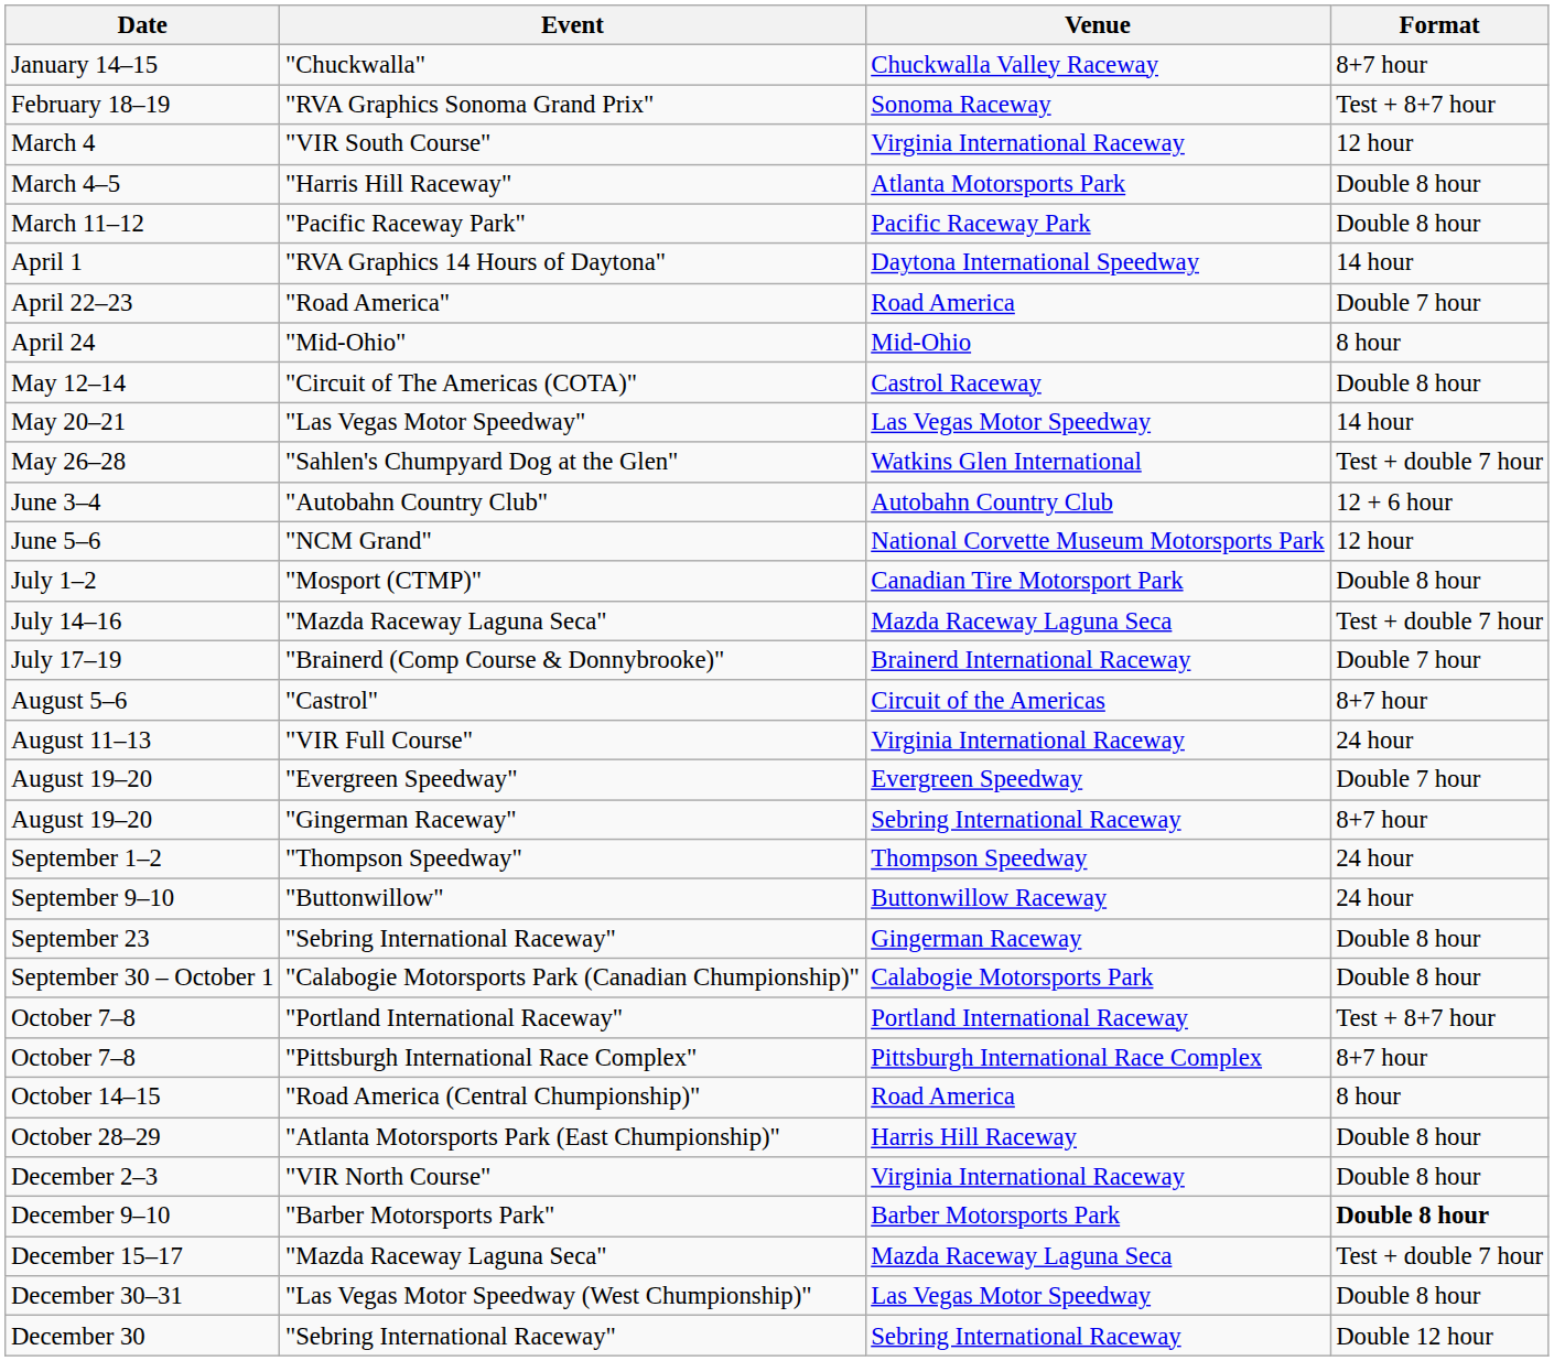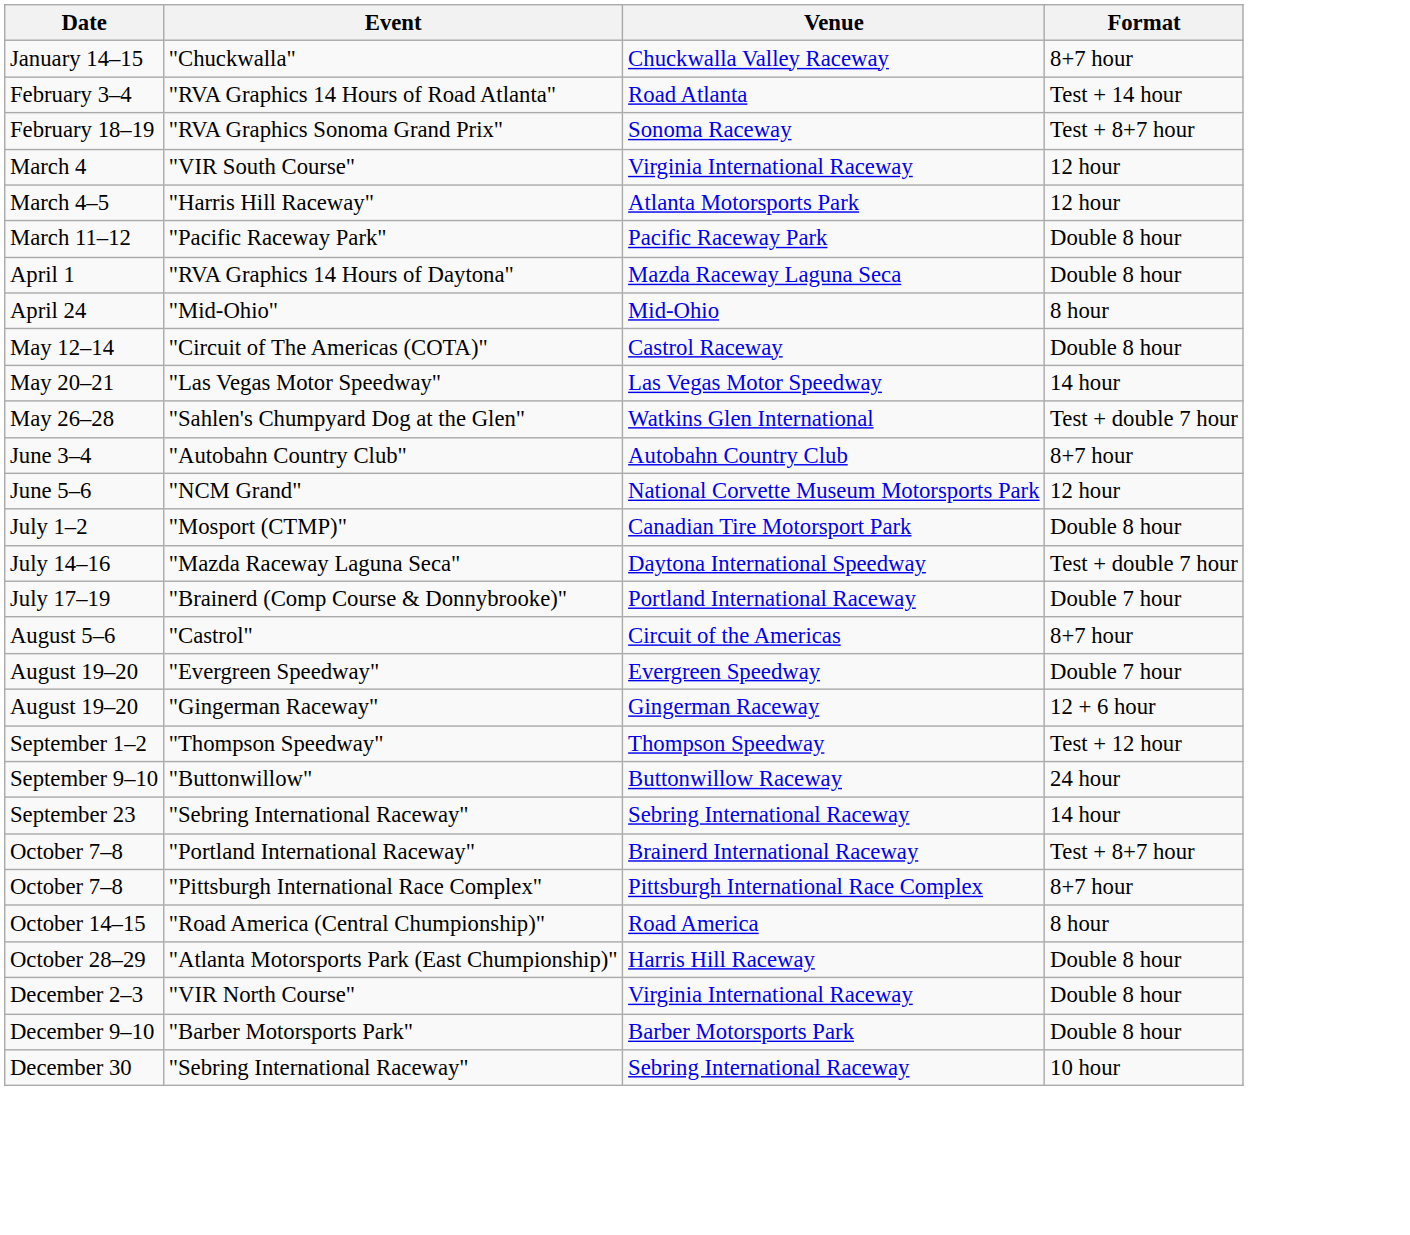+ row: February 3–4 | "RVA Graphics 14 Hours of Road Atlanta" | Road Atlanta | Test + 14 hour
March 4–5 | Format: Double 8 hour -> 12 hour
April 1 | Venue: Daytona International Speedway -> Mazda Raceway Laguna Seca
April 1 | Format: 14 hour -> Double 8 hour
- row: April 22–23 | "Road America" | Road America | Double 7 hour
June 3–4 | Format: 12 + 6 hour -> 8+7 hour
July 14–16 | Venue: Mazda Raceway Laguna Seca -> Daytona International Speedway
July 17–19 | Venue: Brainerd International Raceway -> Portland International Raceway
- row: August 11–13 | "VIR Full Course" | Virginia International Raceway | 24 hour
August 19–20 / "Gingerman Raceway" | Venue: Sebring International Raceway -> Gingerman Raceway
August 19–20 / "Gingerman Raceway" | Format: 8+7 hour -> 12 + 6 hour
September 1–2 | Format: 24 hour -> Test + 12 hour
September 23 | Venue: Gingerman Raceway -> Sebring International Raceway
September 23 | Format: Double 8 hour -> 14 hour
- row: September 30 – October 1 | "Calabogie Motorsports Park (Canadian Chumpionship)" | Calabogie Motorsports Park | Double 8 hour
October 7–8 / "Portland International Raceway" | Venue: Portland International Raceway -> Brainerd International Raceway
December 9–10 | Format: bold -> normal
- row: December 15–17 | "Mazda Raceway Laguna Seca" | Mazda Raceway Laguna Seca | Test + double 7 hour
- row: December 30–31 | "Las Vegas Motor Speedway (West Chumpionship)" | Las Vegas Motor Speedway | Double 8 hour
December 30 | Format: Double 12 hour -> 10 hour
